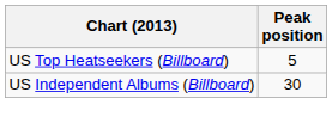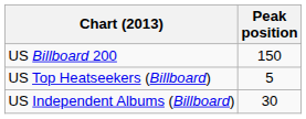+ row: US Billboard 200 | 150
